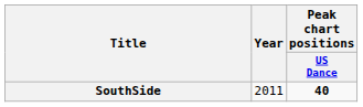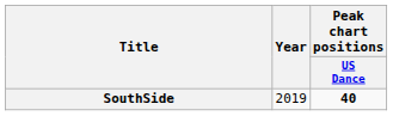SouthSide | Year: 2011 -> 2019
